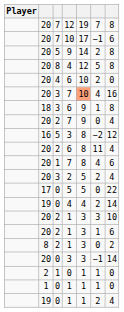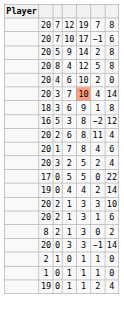3 / 7 | column 7: 16 -> 14
- row: 20 | 2 | 7 | 9 | 0 | 4
